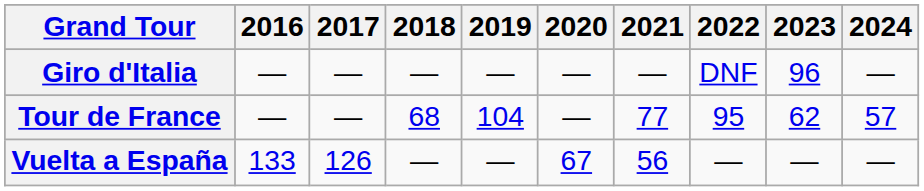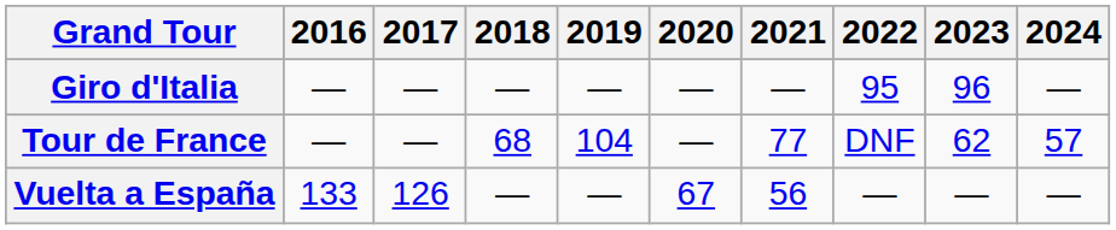Giro d'Italia | 2022: DNF -> 95
Tour de France | 2022: 95 -> DNF
